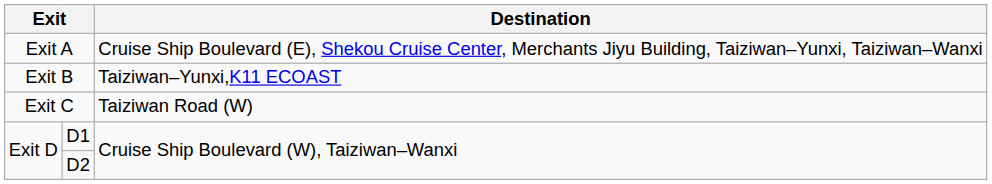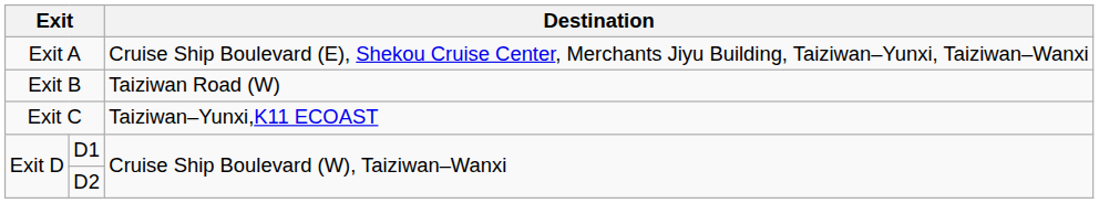Exit B | Destination: Taiziwan–Yunxi,K11 ECOAST -> Taiziwan Road (W)
Exit C | Destination: Taiziwan Road (W) -> Taiziwan–Yunxi,K11 ECOAST
